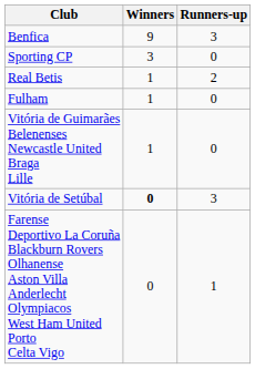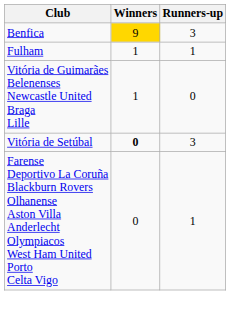Benfica | Winners: no background -> gold background
- row: Sporting CP | 3 | 0
- row: Real Betis | 1 | 2
Fulham | Runners-up: 0 -> 1
